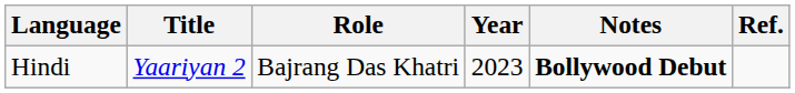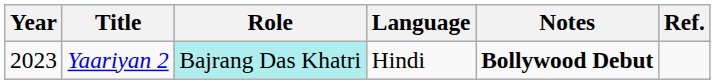columns swapped: Year <-> Language
Yaariyan 2 | Role: no background -> paleturquoise background
